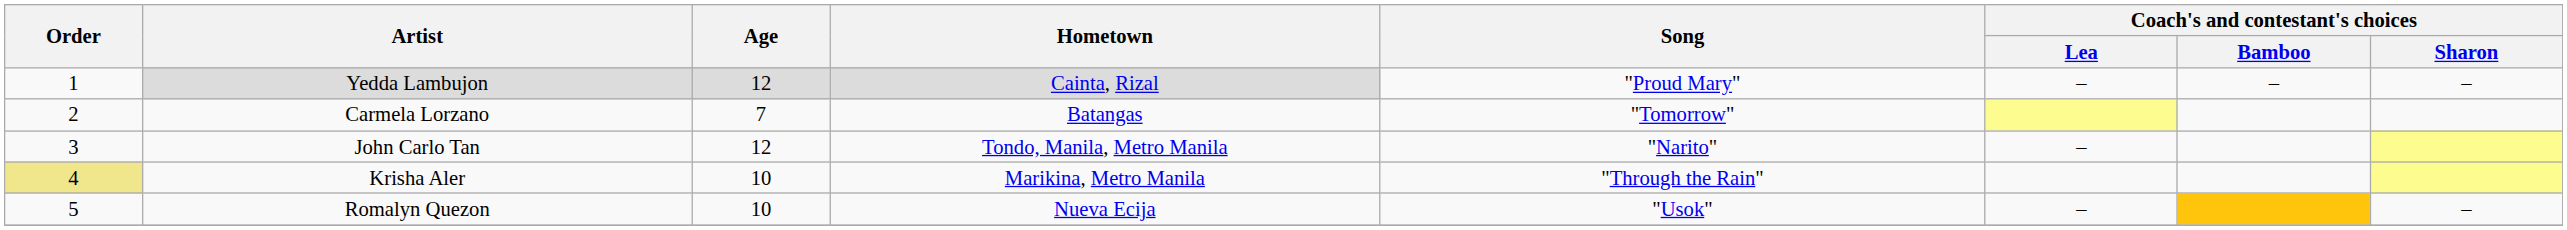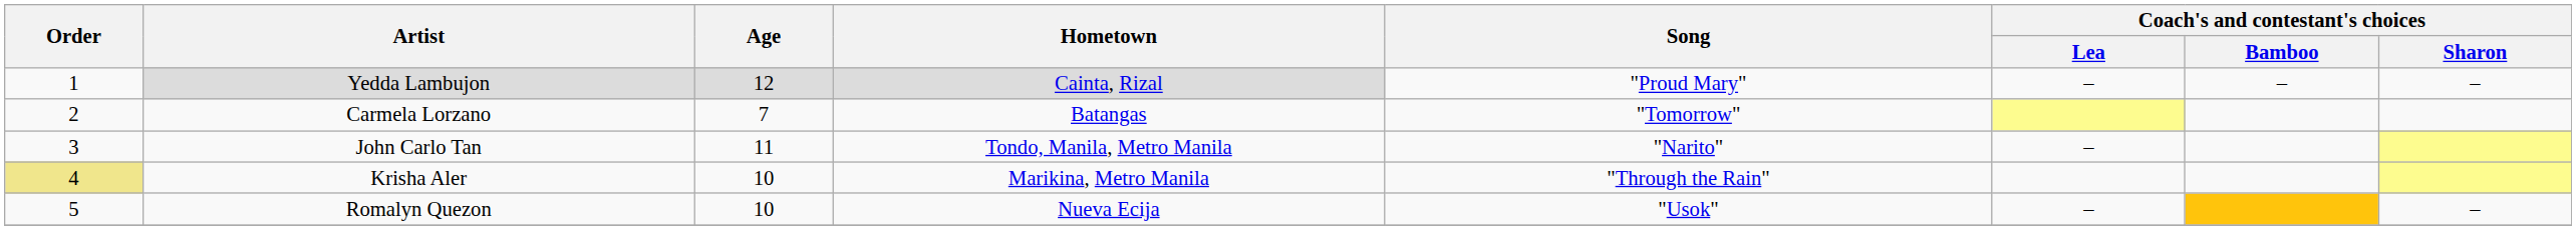John Carlo Tan | Age: 12 -> 11
